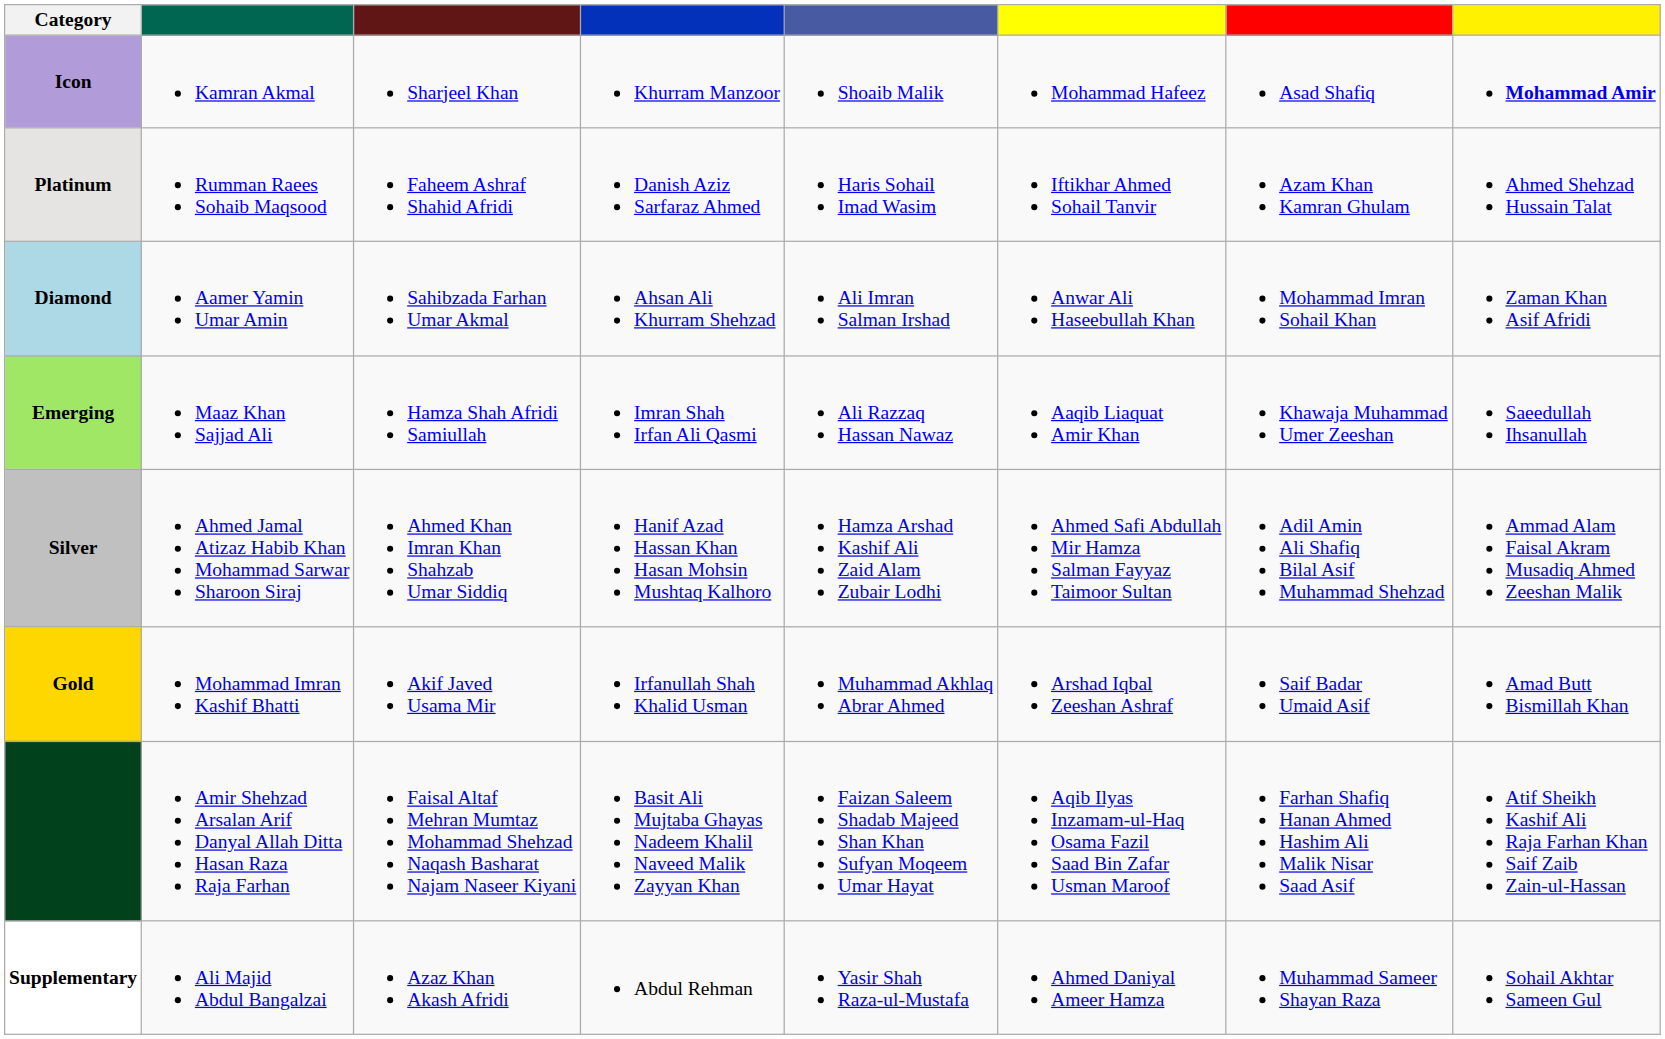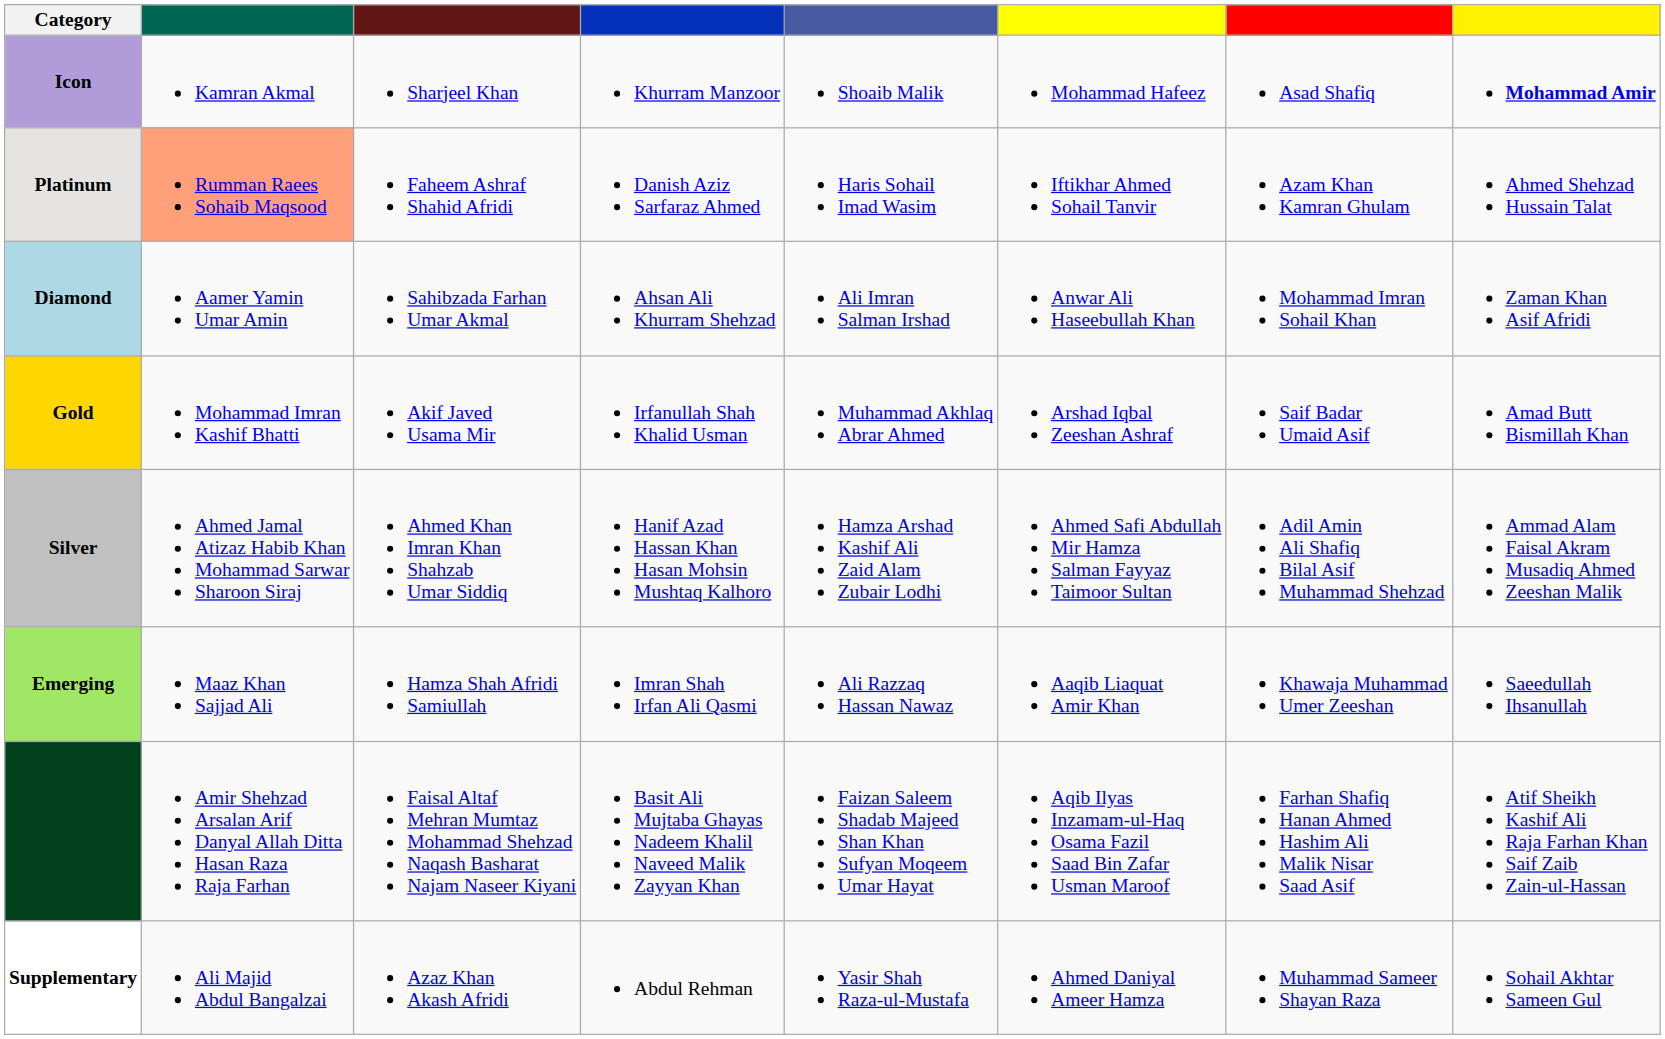Platinum | column 2: no background -> lightsalmon background
rows swapped: Gold <-> Emerging
